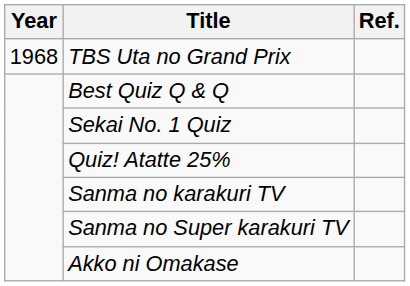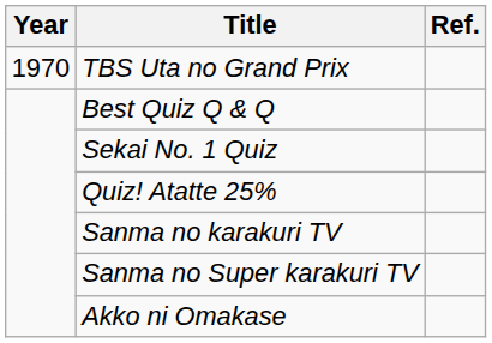TBS Uta no Grand Prix | Year: 1968 -> 1970
